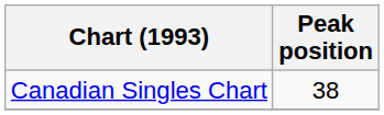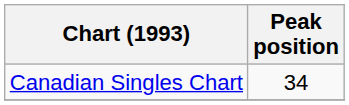Canadian Singles Chart | Peak position: 38 -> 34
